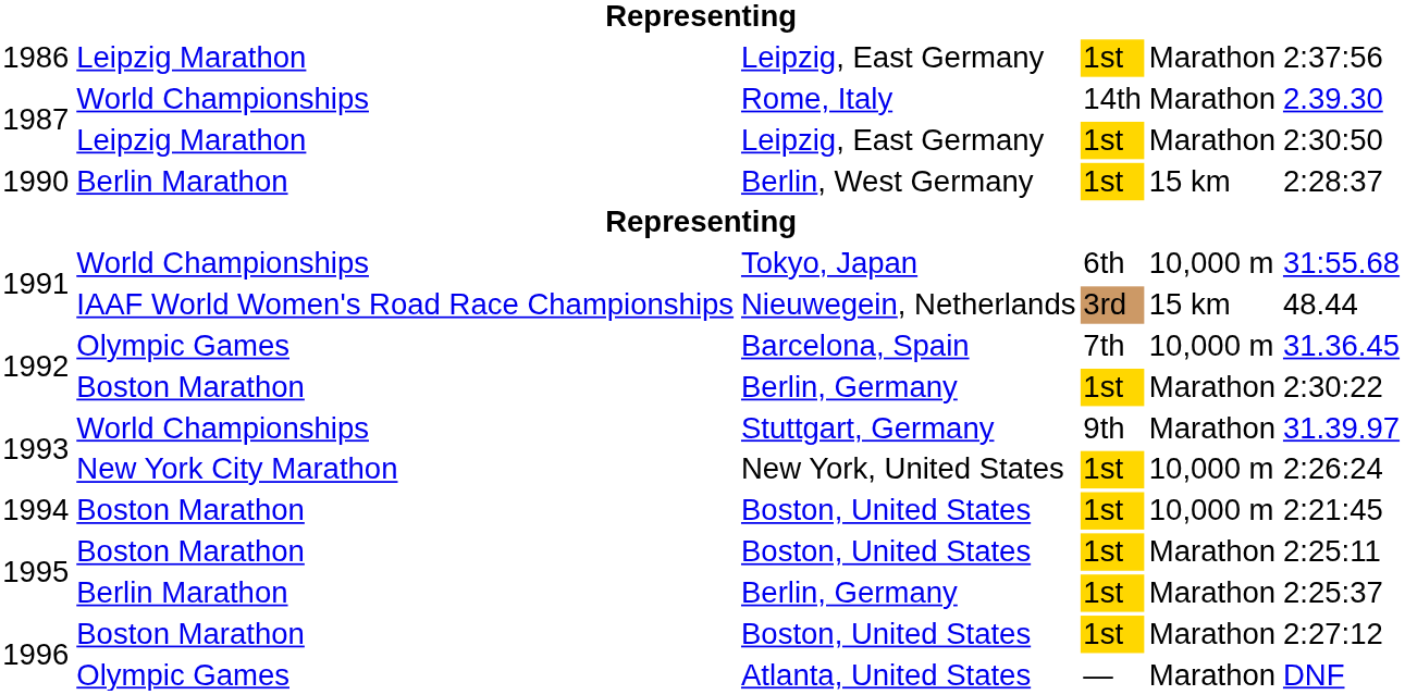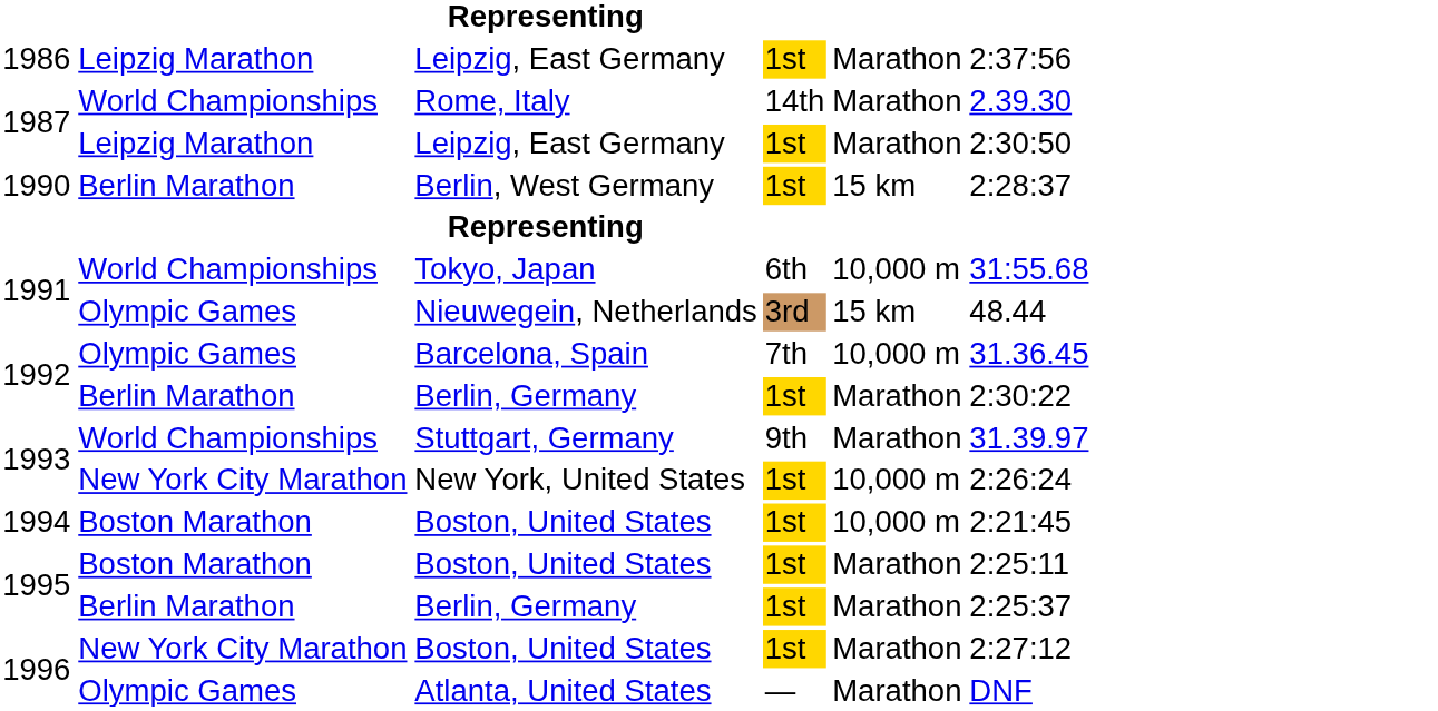Nieuwegein, Netherlands | column 2: IAAF World Women's Road Race Championships -> Olympic Games
1992 / Berlin, Germany | column 2: Boston Marathon -> Berlin Marathon
1996 / Boston, United States | column 2: Boston Marathon -> New York City Marathon
